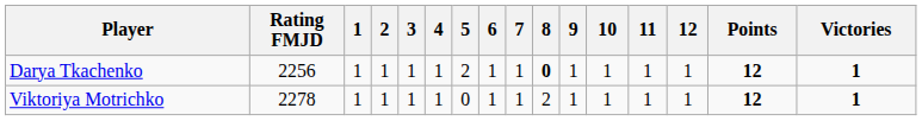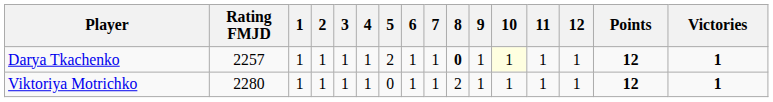Darya Tkachenko | Rating FMJD: 2256 -> 2257
Darya Tkachenko | 10: no background -> lightyellow background
Viktoriya Motrichko | Rating FMJD: 2278 -> 2280
